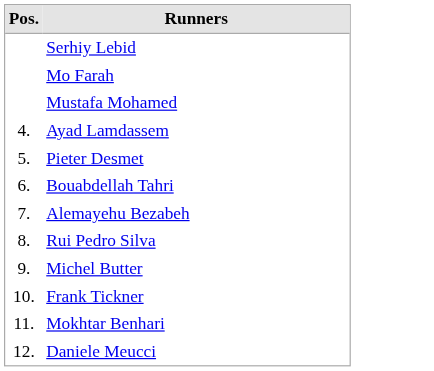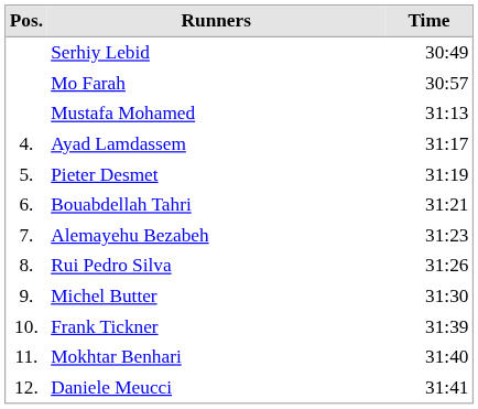+ column: Time | 30:49 | 30:57 | 31:13 | 31:17 | 31:19 | 31:21 | 31:23 | 31:26 | 31:30 | 31:39 | 31:40 | 31:41
